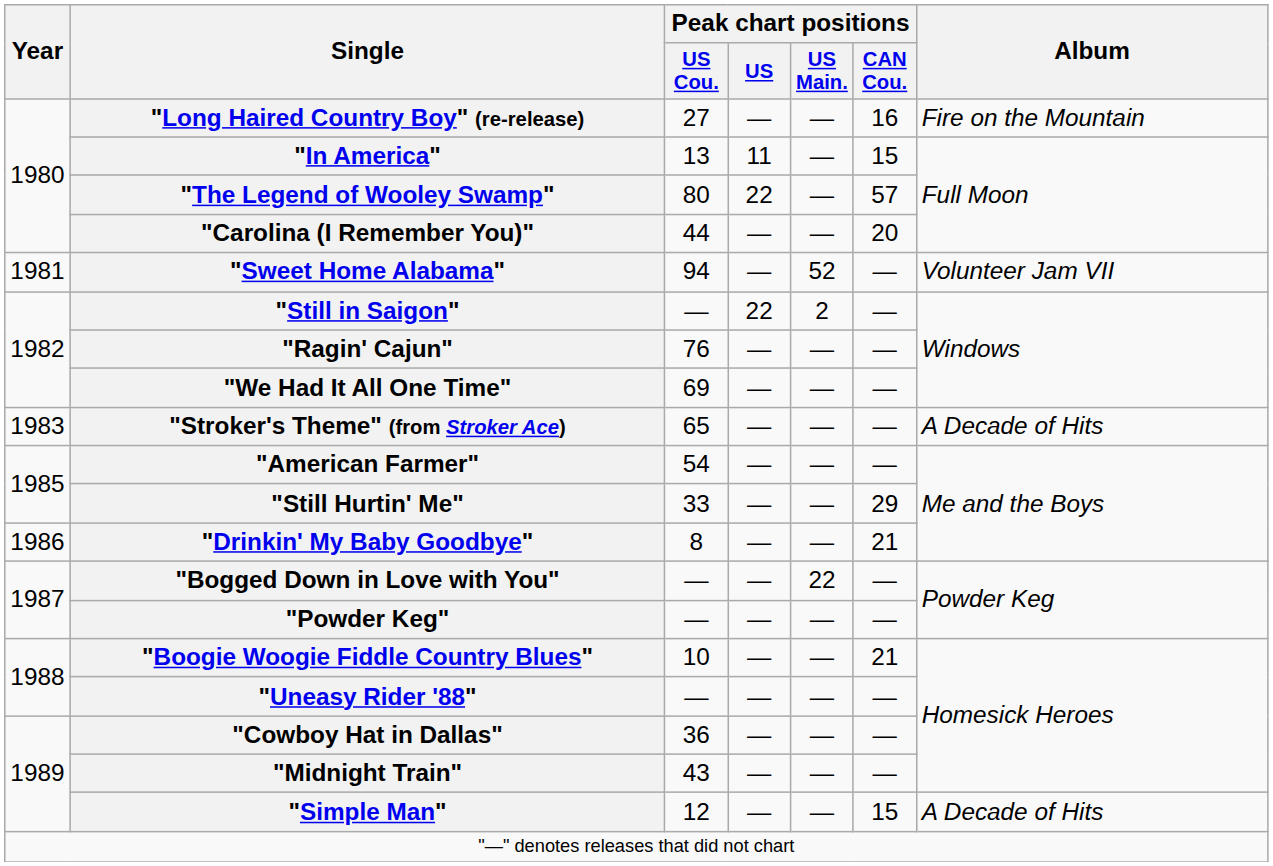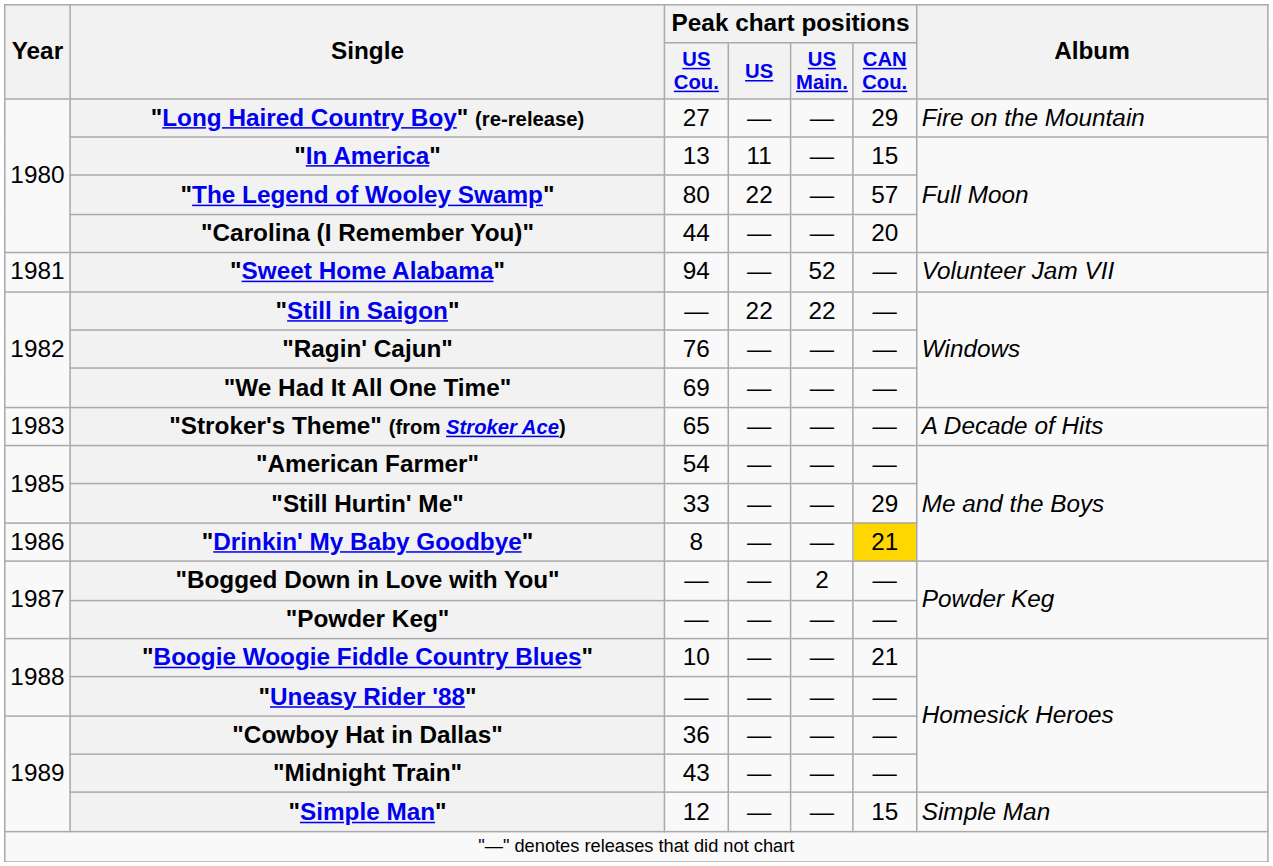"Long Haired Country Boy" (re-release) | Peak chart positions / CAN Cou.: 16 -> 29
"Still in Saigon" | Peak chart positions / US Main.: 2 -> 22
"Drinkin' My Baby Goodbye" | Peak chart positions / CAN Cou.: no background -> gold background
"Bogged Down in Love with You" | Peak chart positions / US Main.: 22 -> 2
"Simple Man" | Album: A Decade of Hits -> Simple Man
